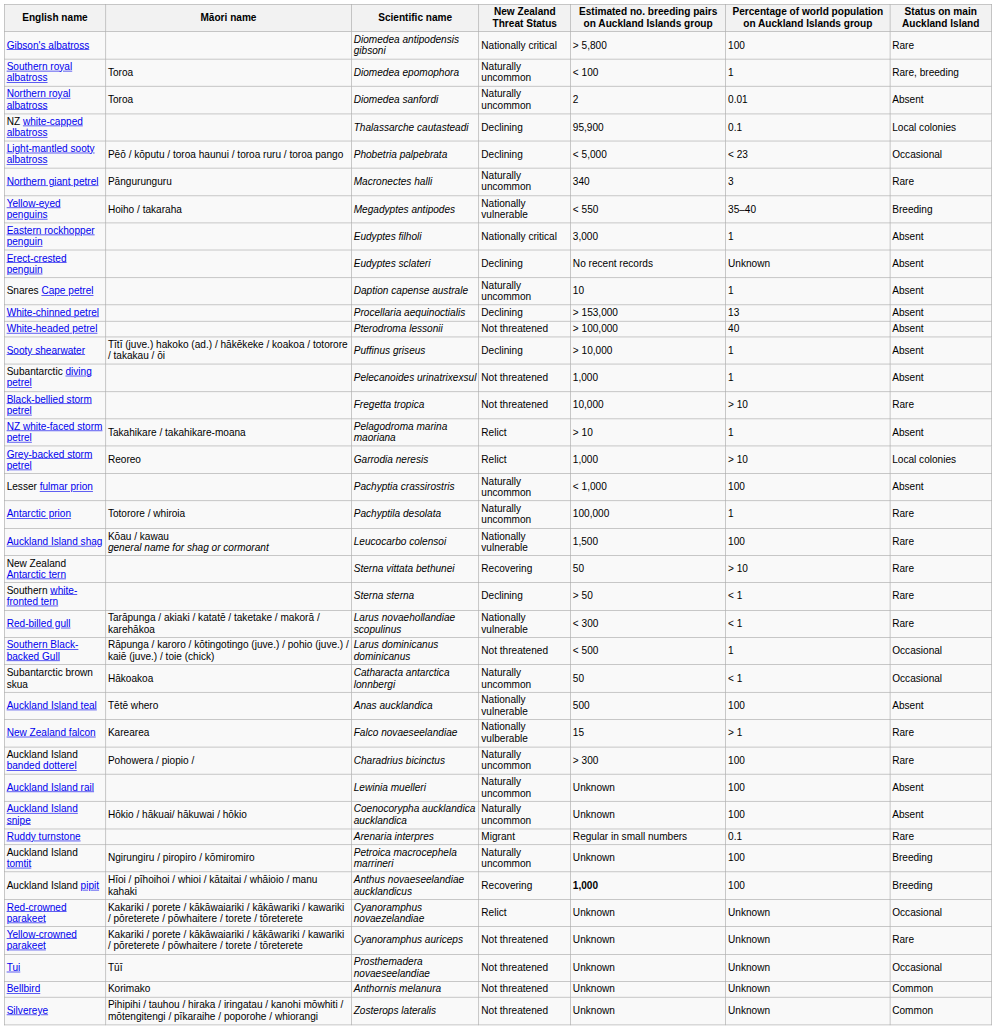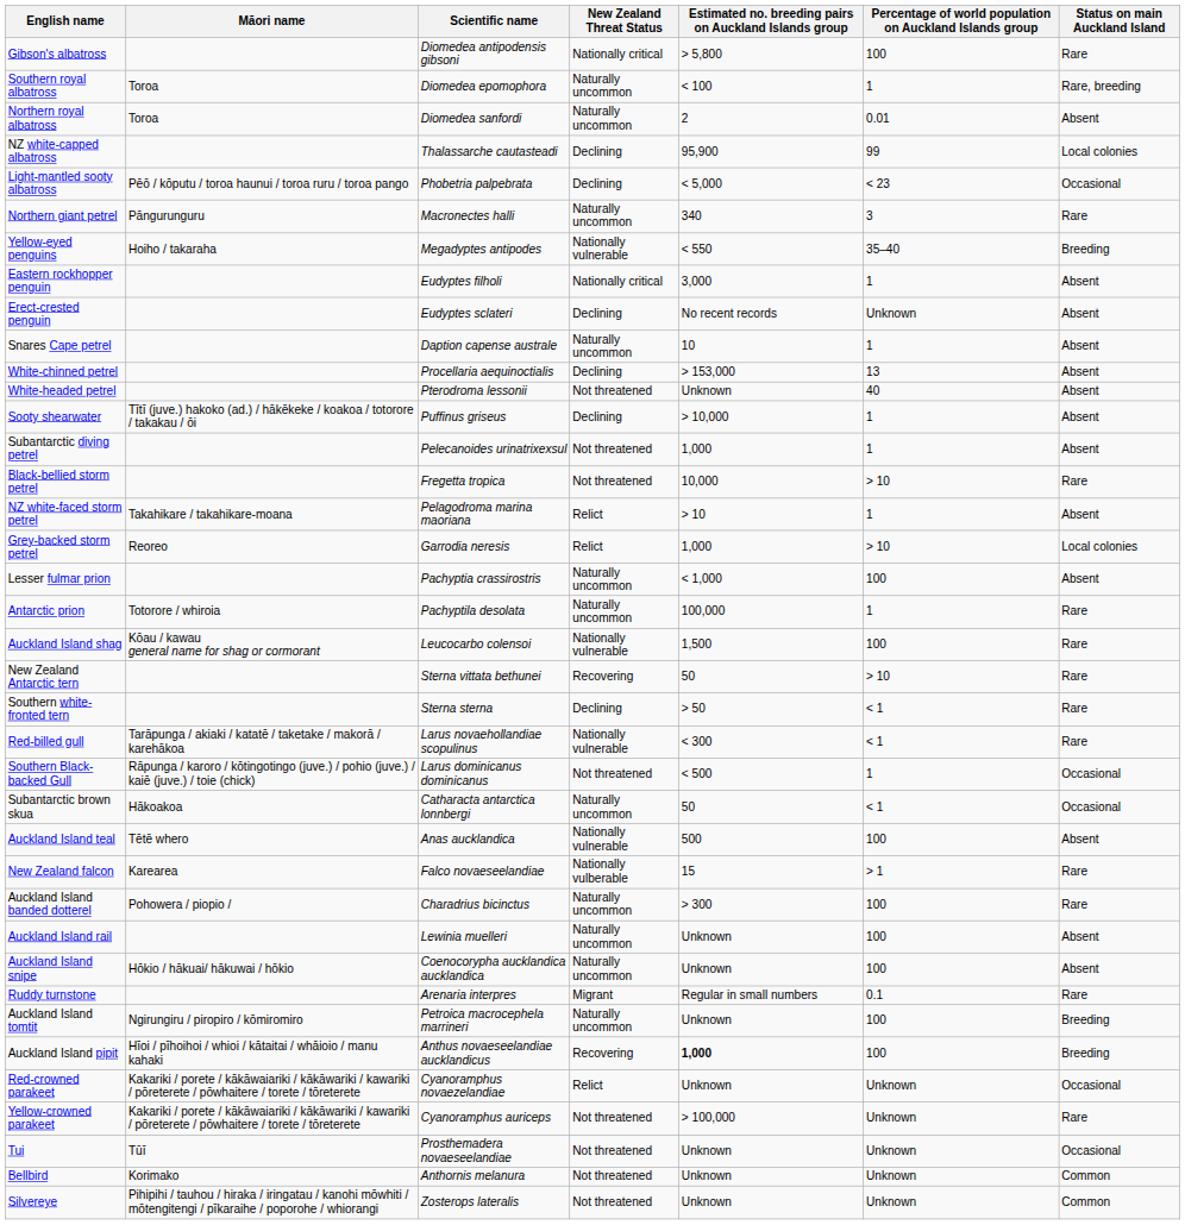NZ white-capped albatross | Percentage of world population on Auckland Islands group: 0.1 -> 99
White-headed petrel | Estimated no. breeding pairs on Auckland Islands group: > 100,000 -> Unknown
Yellow-crowned parakeet | Estimated no. breeding pairs on Auckland Islands group: Unknown -> > 100,000
